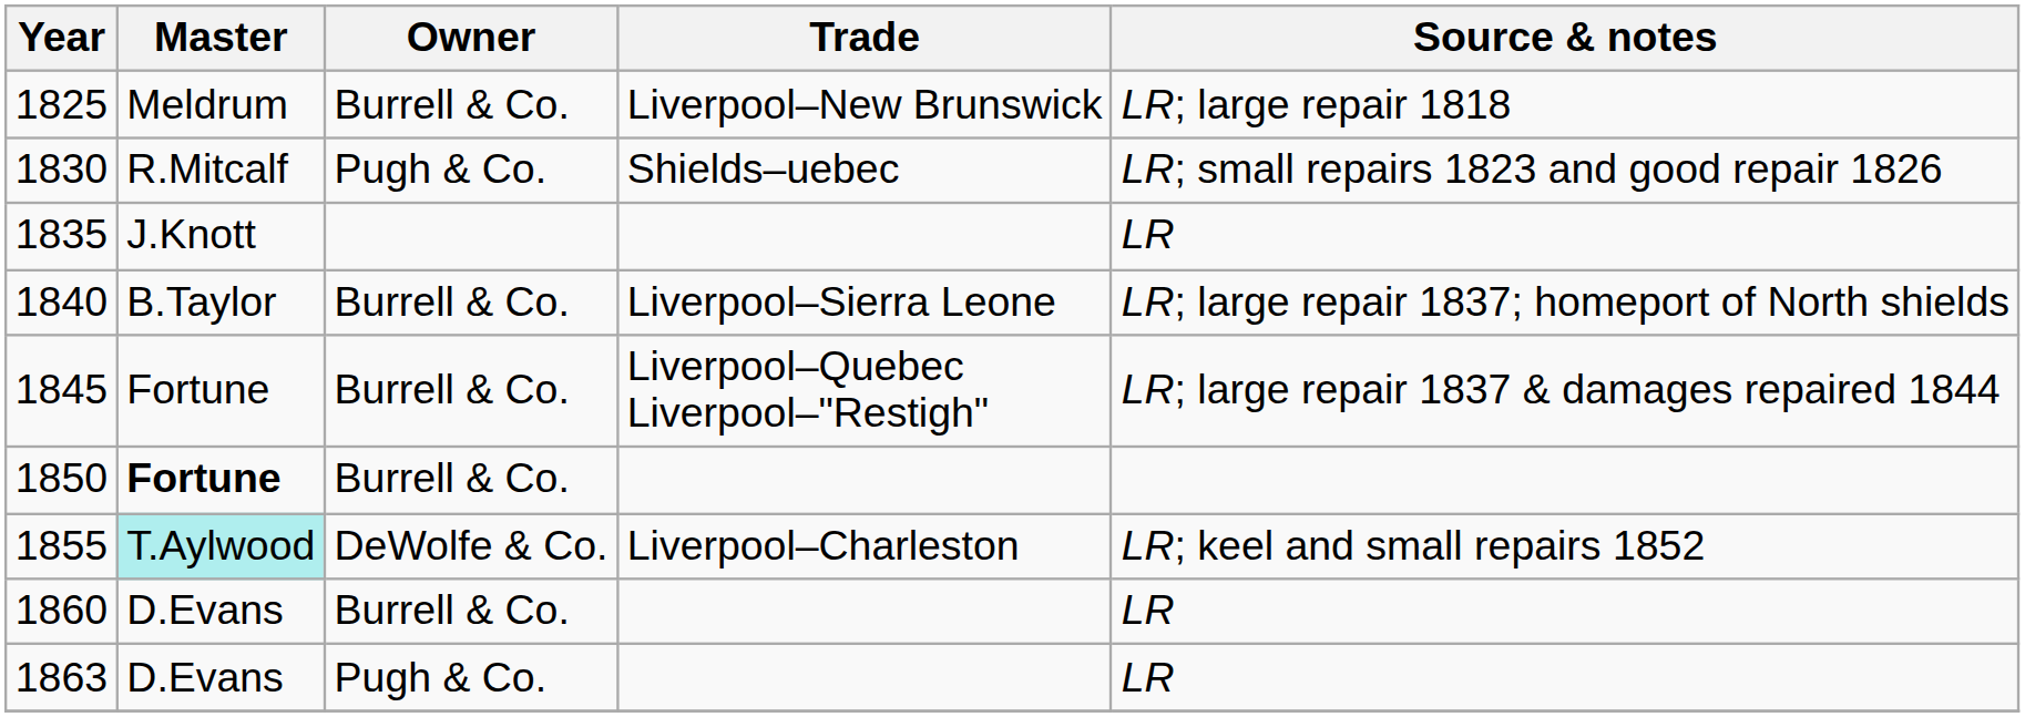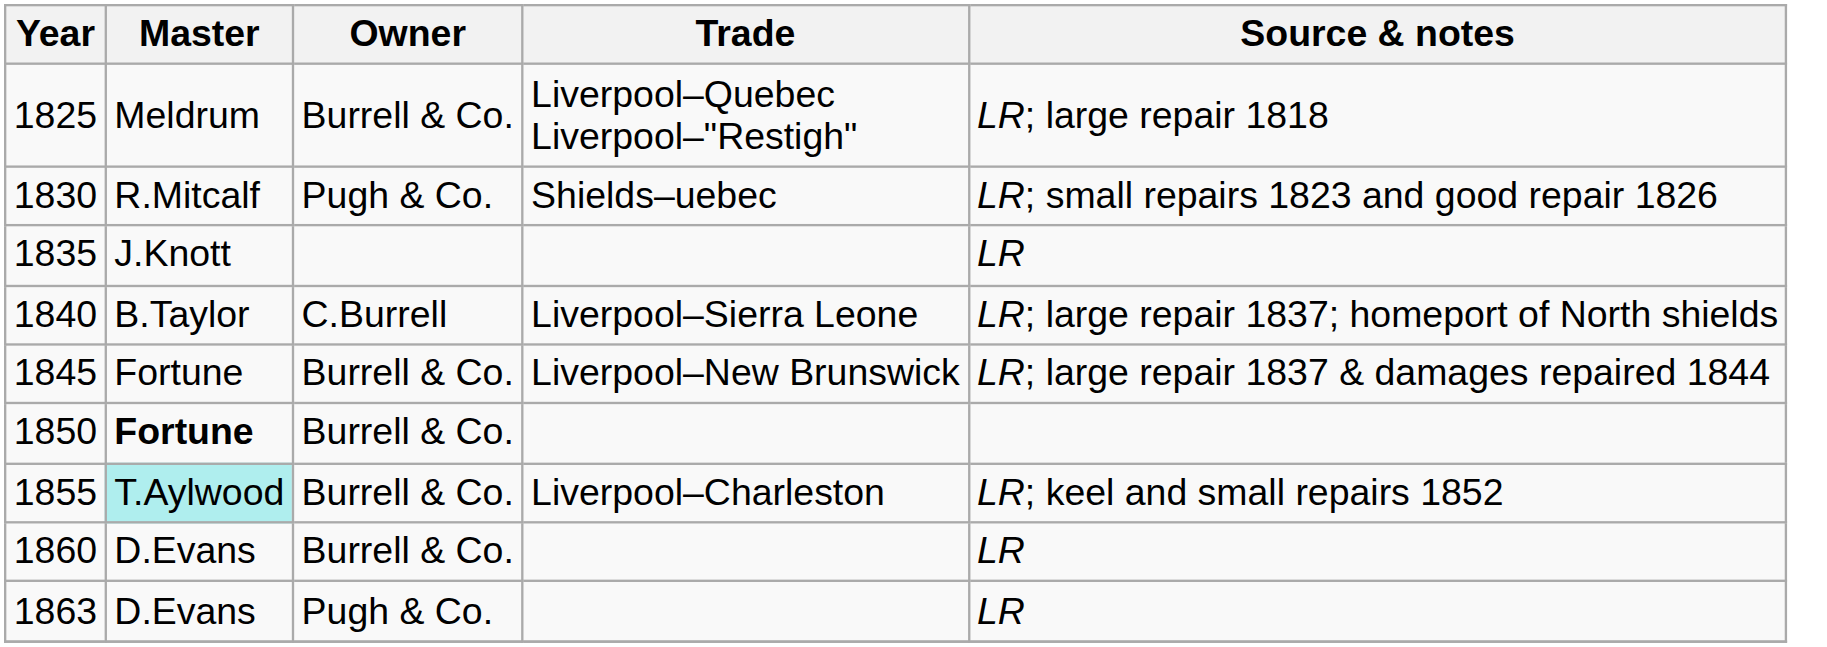1825 | Trade: Liverpool–New Brunswick -> Liverpool–Quebec Liverpool–"Restigh"
1840 | Owner: Burrell & Co. -> C.Burrell
1845 | Trade: Liverpool–Quebec Liverpool–"Restigh" -> Liverpool–New Brunswick
1855 | Owner: DeWolfe & Co. -> Burrell & Co.
